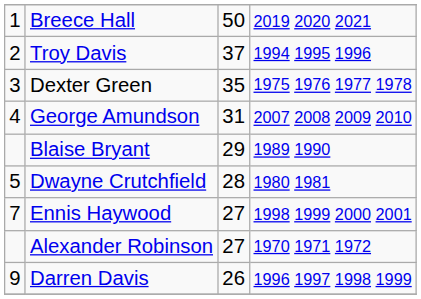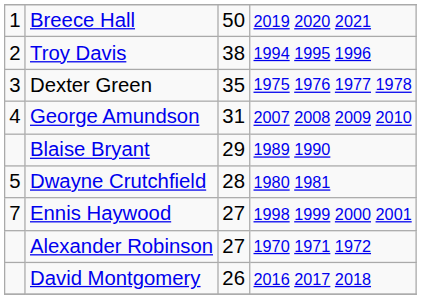Troy Davis | column 3: 37 -> 38
- row: 9 | Darren Davis | 26 | 1996 1997 1998 1999
+ row: David Montgomery | 26 | 2016 2017 2018
